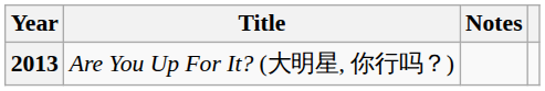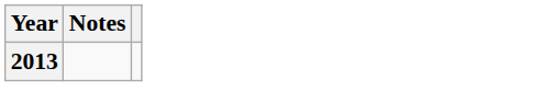- column: Title | Are You Up For It? (大明星, 你行吗？)
